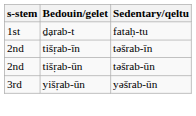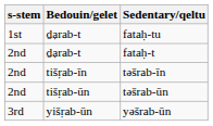+ row: 2nd | ḏạrab-t | fataḥ-t
